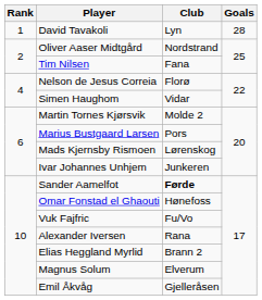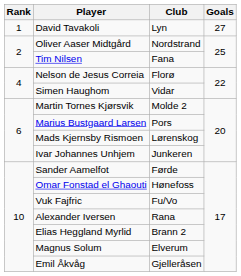David Tavakoli | Goals: 28 -> 27
Sander Aamelfot | Club: bold -> normal
